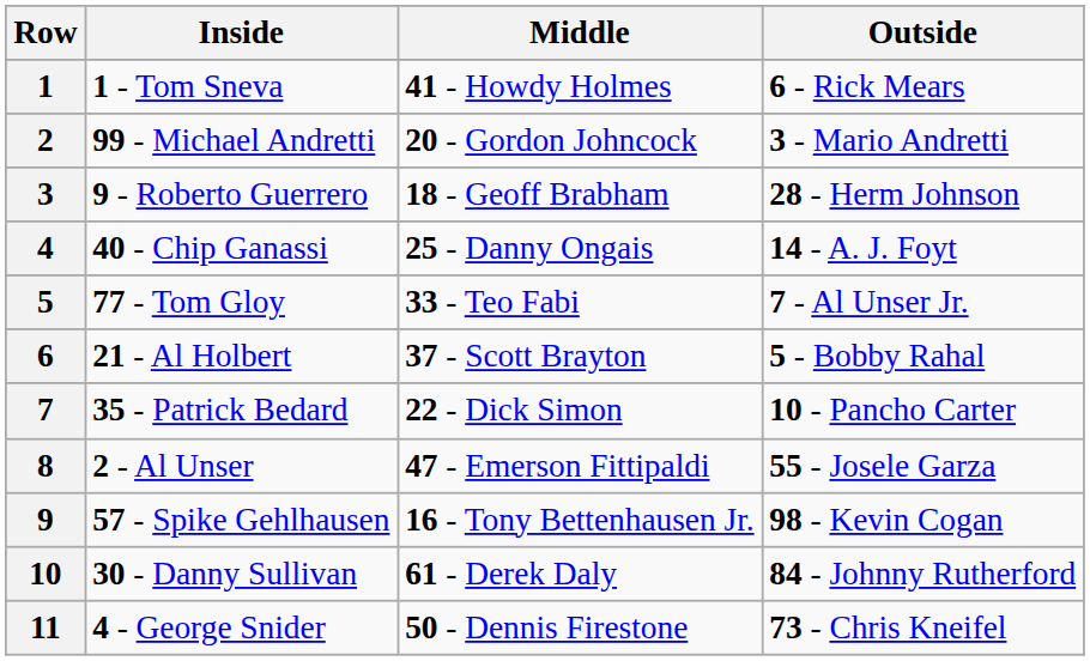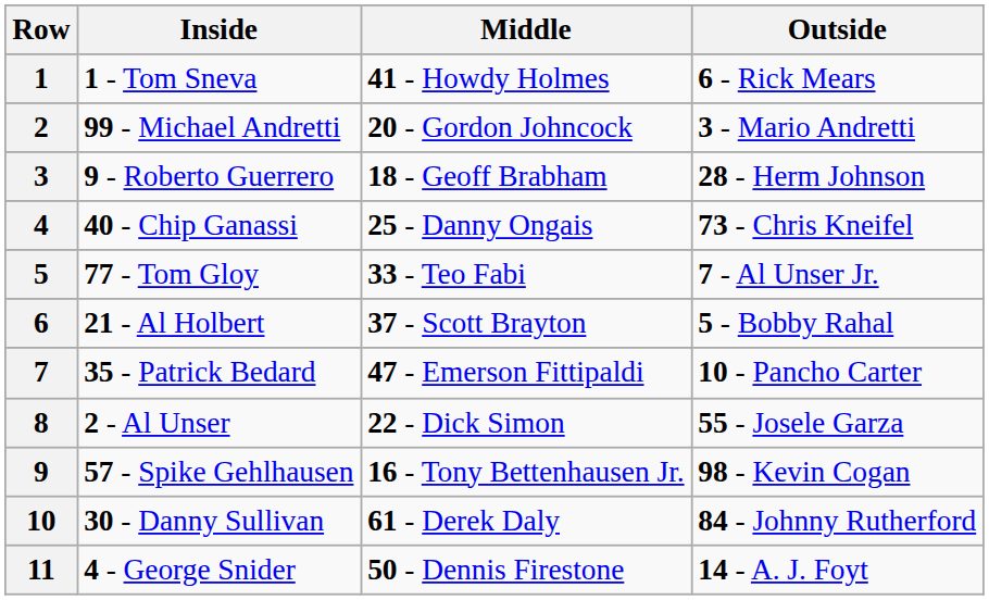4 | Outside: 14 - A. J. Foyt -> 73 - Chris Kneifel
7 | Middle: 22 - Dick Simon -> 47 - Emerson Fittipaldi
8 | Middle: 47 - Emerson Fittipaldi -> 22 - Dick Simon
11 | Outside: 73 - Chris Kneifel -> 14 - A. J. Foyt
